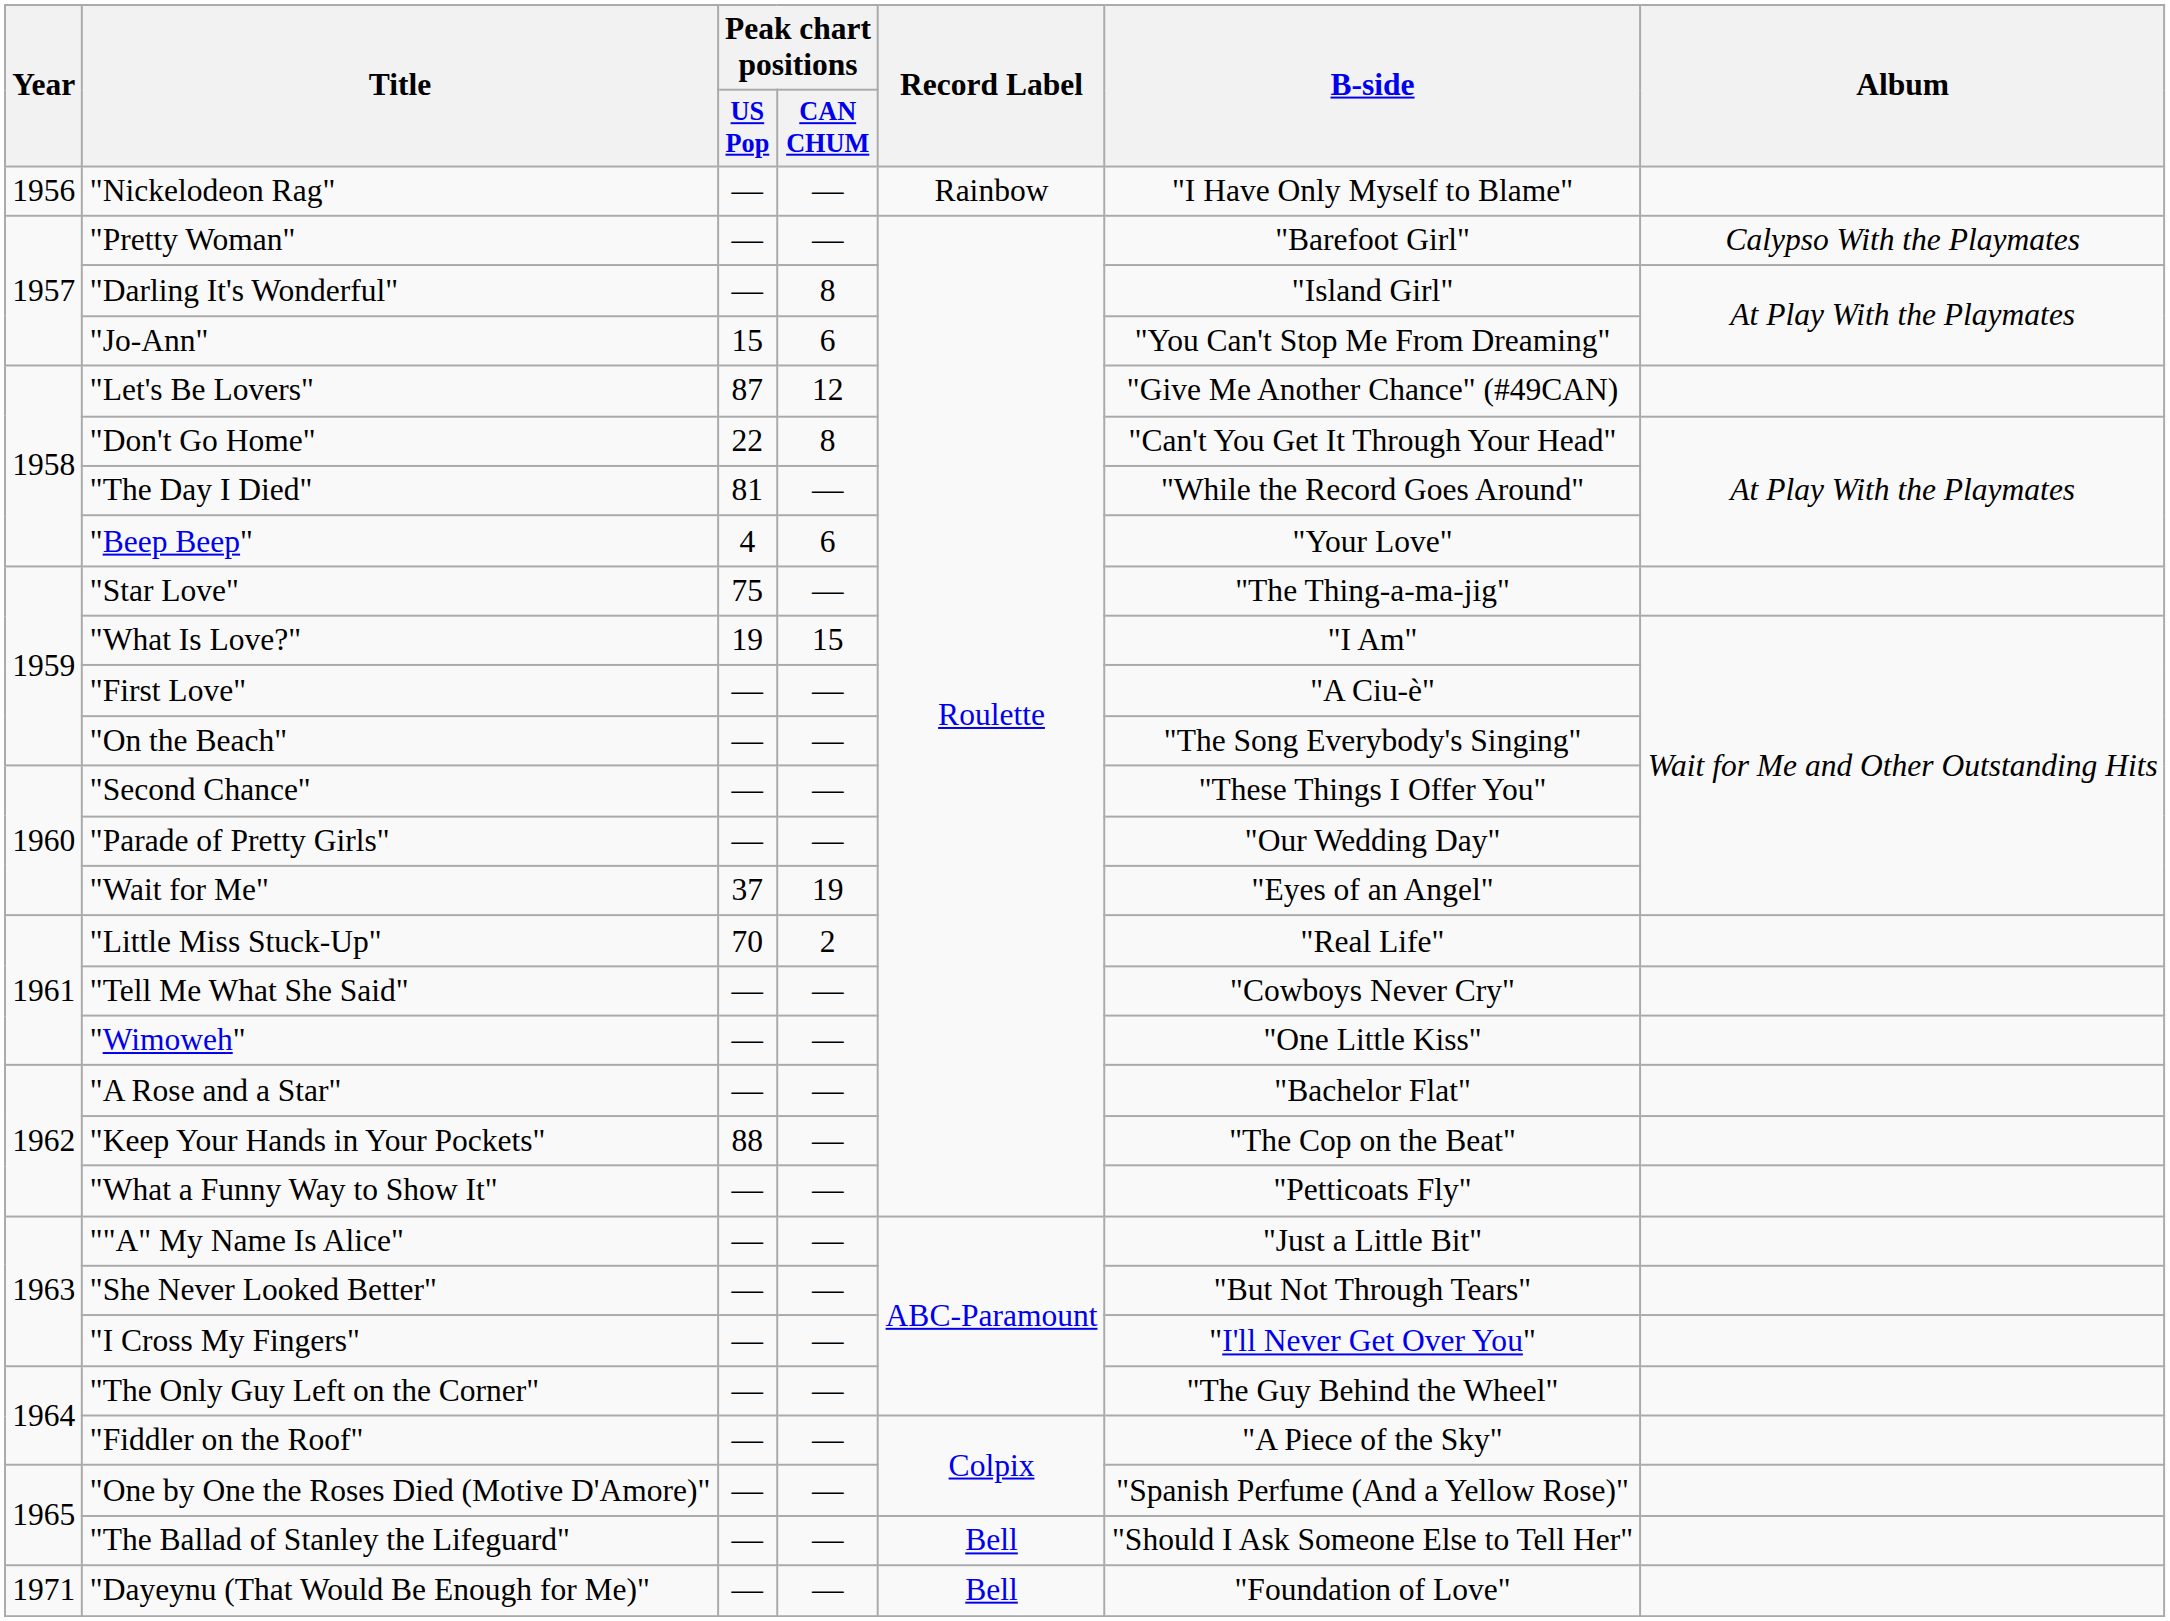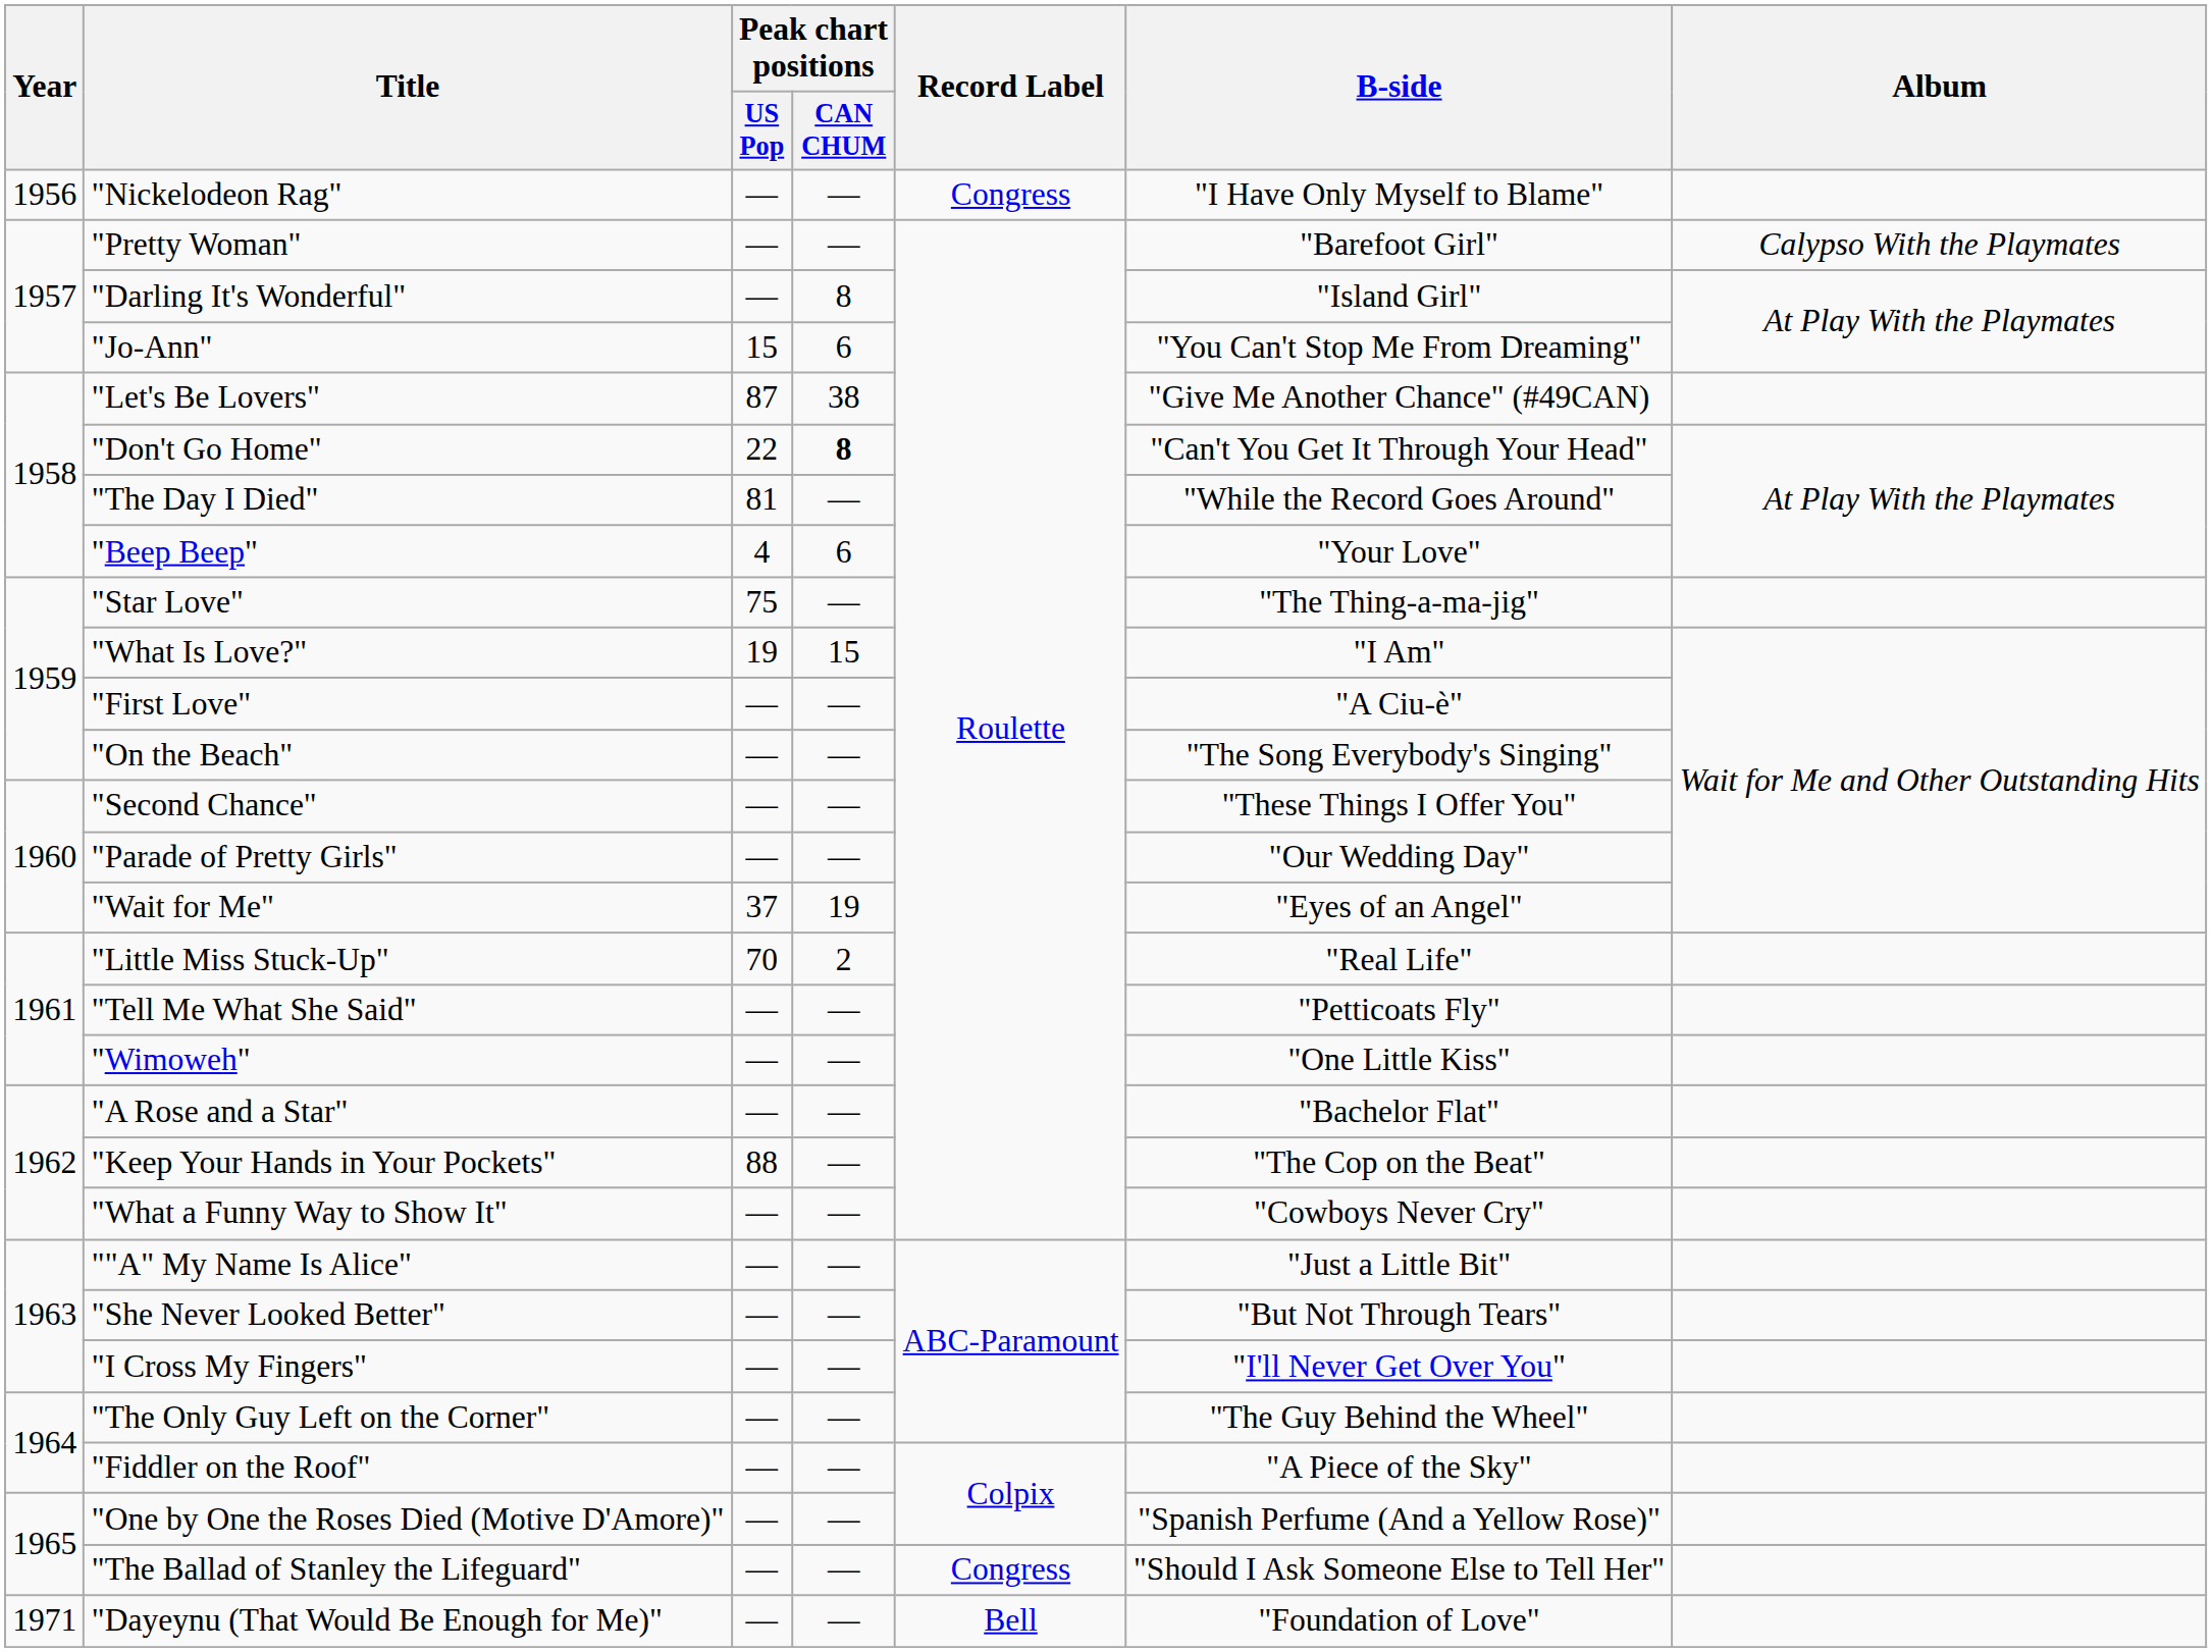"Nickelodeon Rag" | Record Label: Rainbow -> Congress
"Let's Be Lovers" | Peak chart positions / CAN CHUM: 12 -> 38
"Don't Go Home" | Peak chart positions / CAN CHUM: normal -> bold
"Tell Me What She Said" | B-side: "Cowboys Never Cry" -> "Petticoats Fly"
"What a Funny Way to Show It" | B-side: "Petticoats Fly" -> "Cowboys Never Cry"
"The Ballad of Stanley the Lifeguard" | Record Label: Bell -> Congress
